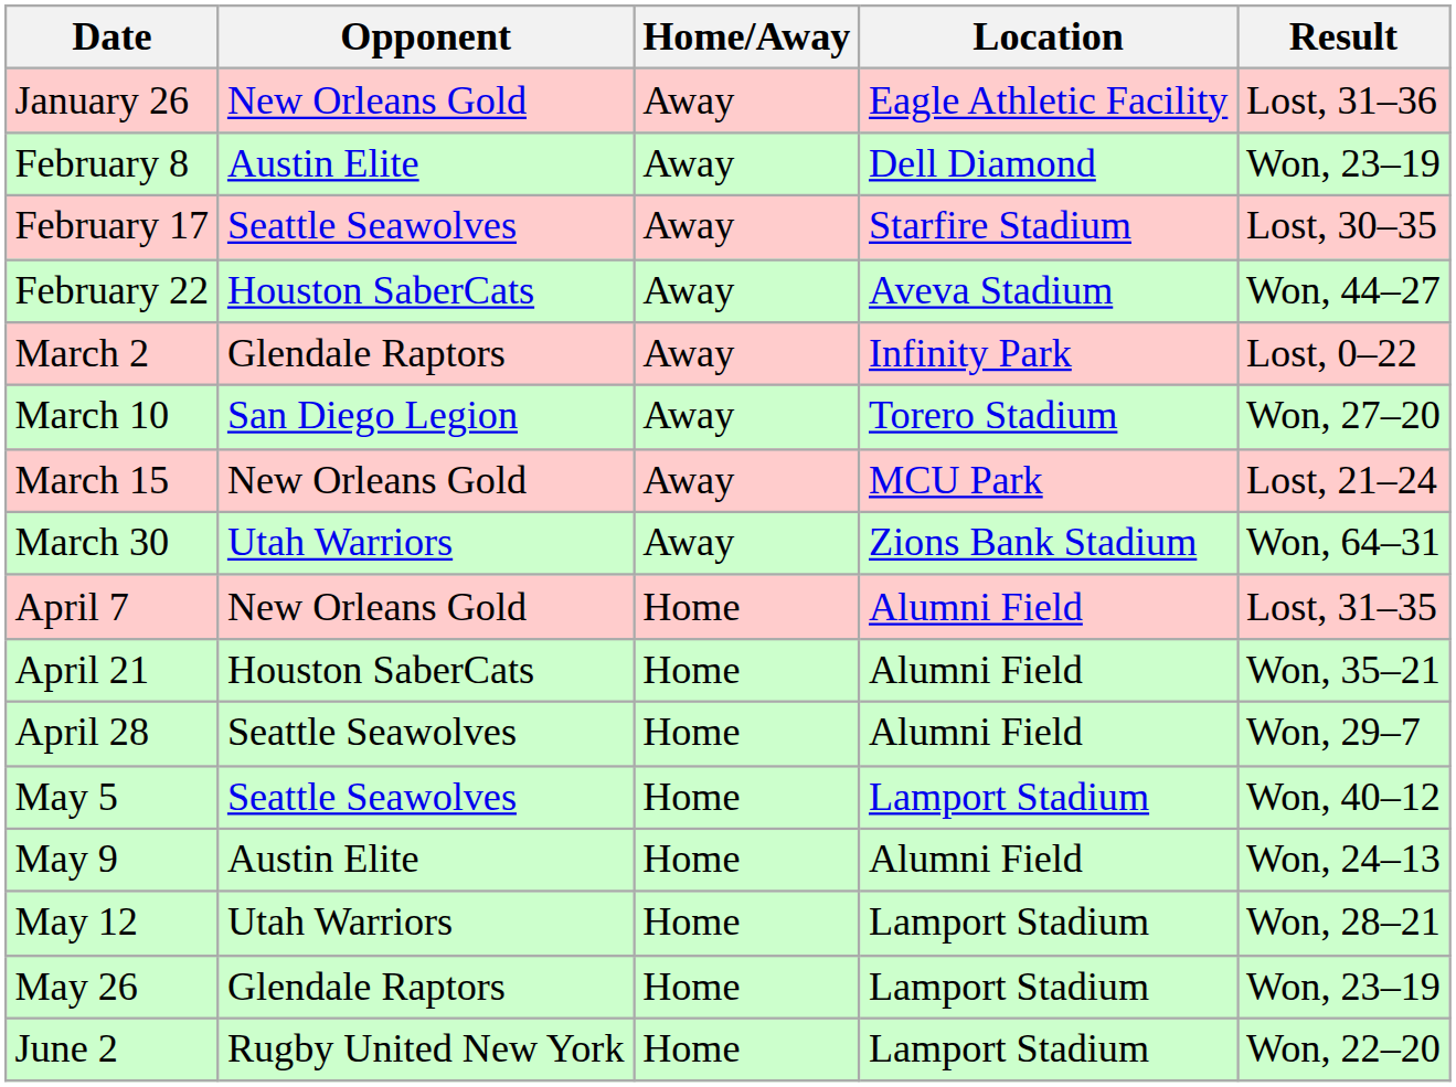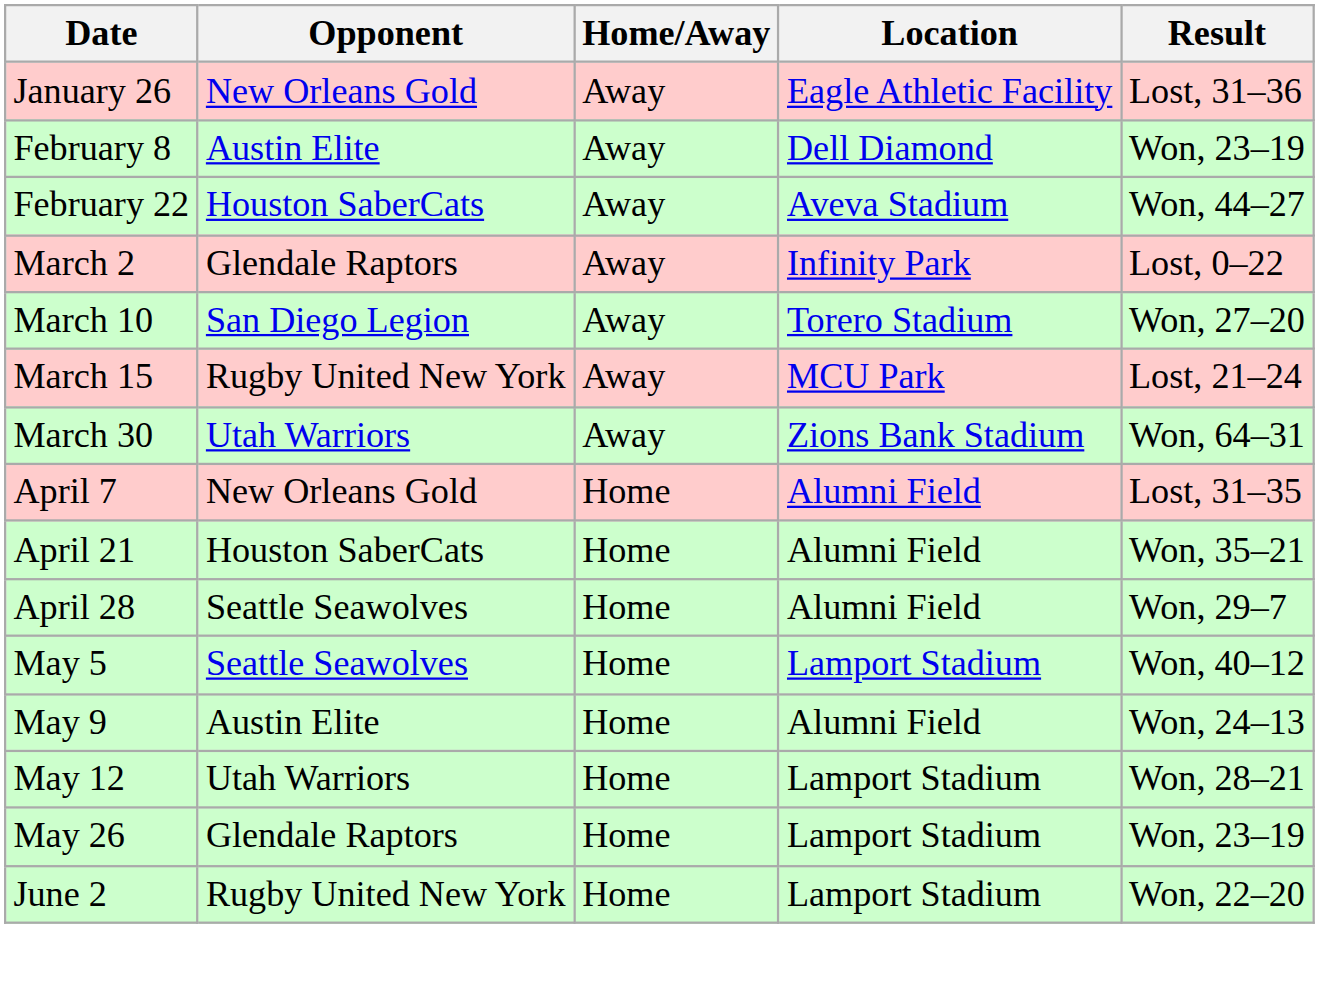- row: February 17 | Seattle Seawolves | Away | Starfire Stadium | Lost, 30–35
March 15 | Opponent: New Orleans Gold -> Rugby United New York
